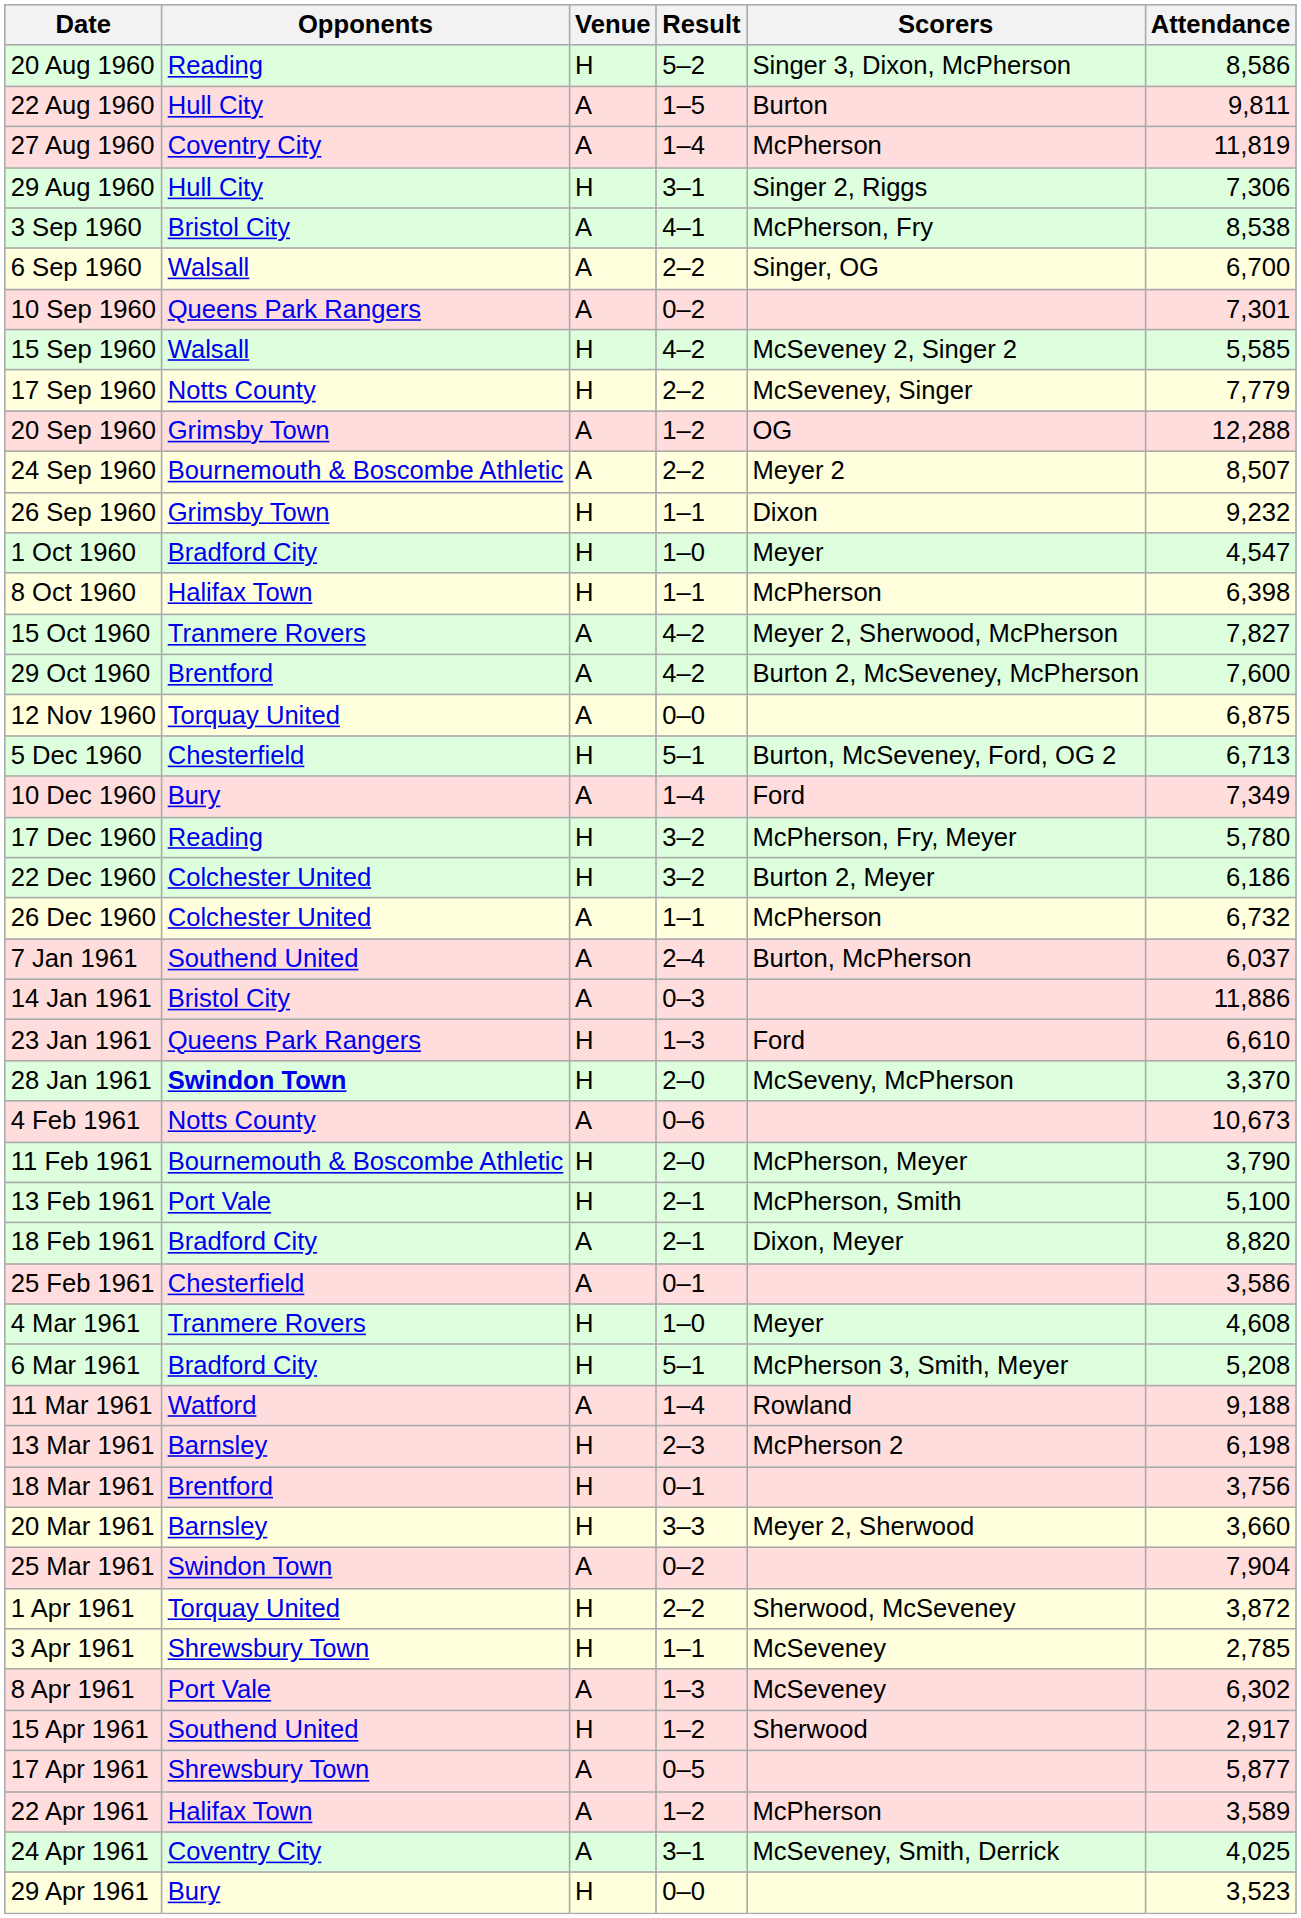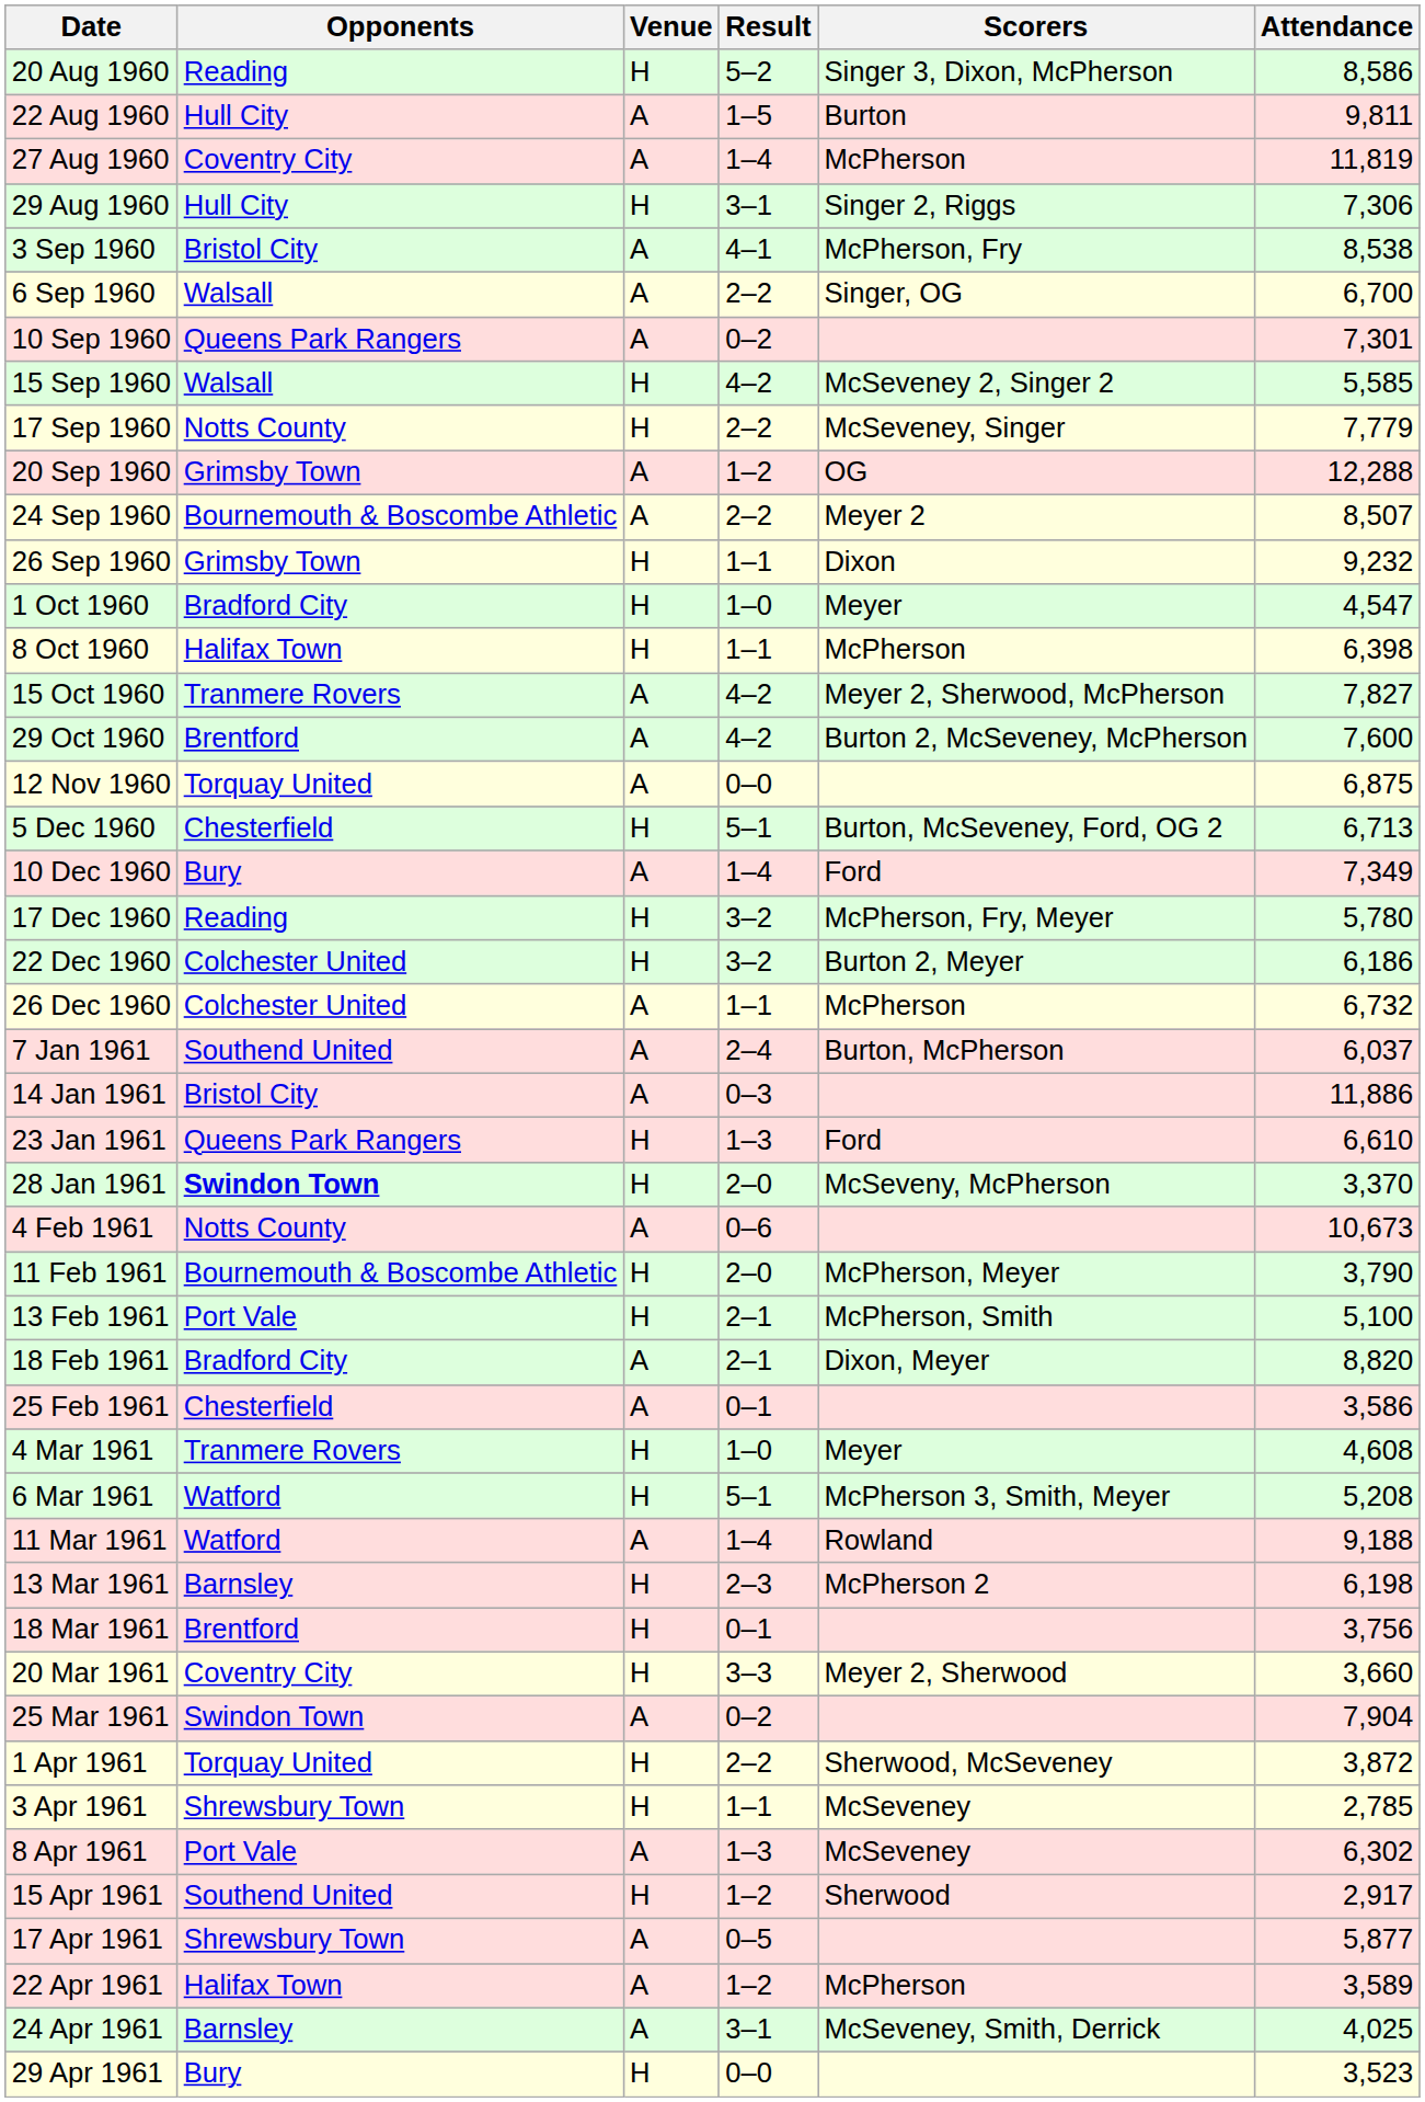6 Mar 1961 | Opponents: Bradford City -> Watford
20 Mar 1961 | Opponents: Barnsley -> Coventry City
24 Apr 1961 | Opponents: Coventry City -> Barnsley
